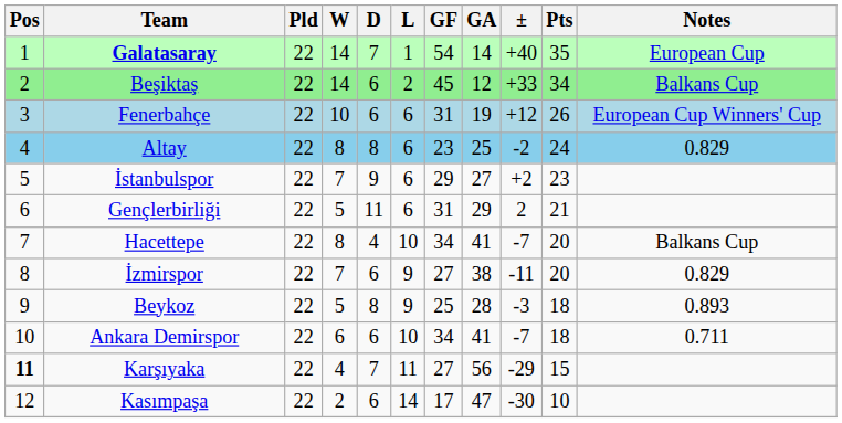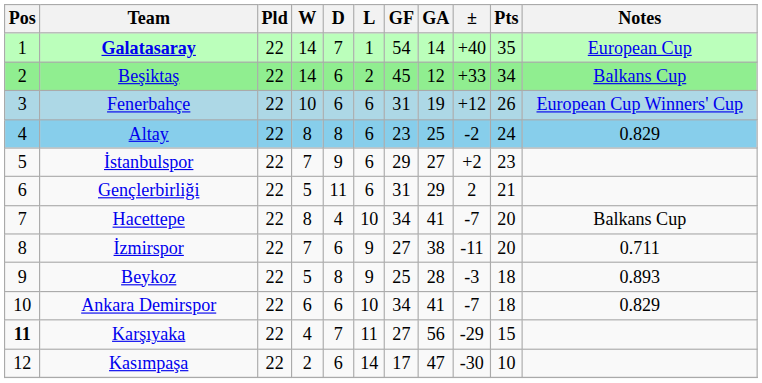İzmirspor | Notes: 0.829 -> 0.711
Ankara Demirspor | Notes: 0.711 -> 0.829
